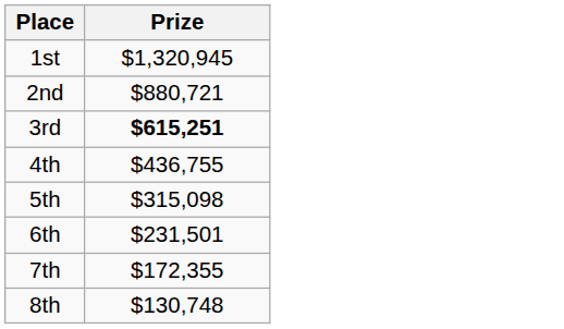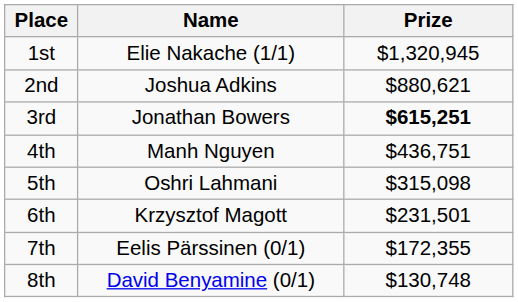+ column: Name | Elie Nakache (1/1) | Joshua Adkins | Jonathan Bowers | Manh Nguyen | Oshri Lahmani | Krzysztof Magott | Eelis Pärssinen (0/1) | David Benyamine (0/1)
2nd | Prize: $880,721 -> $880,621
4th | Prize: $436,755 -> $436,751
